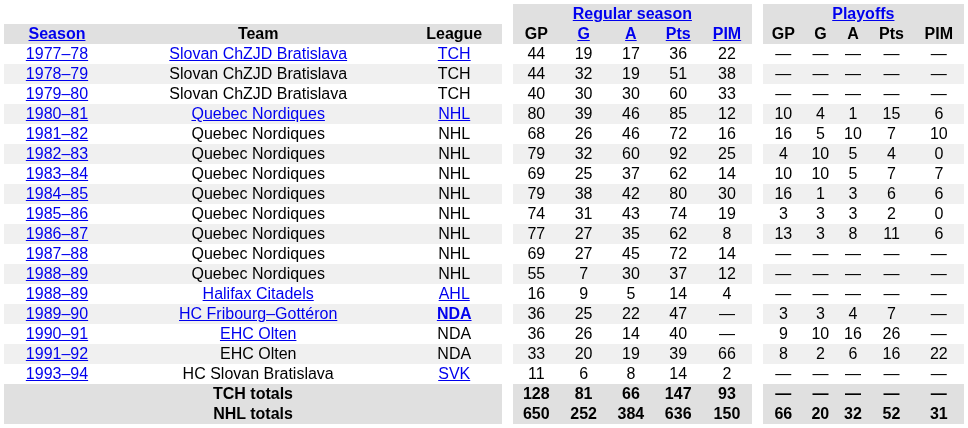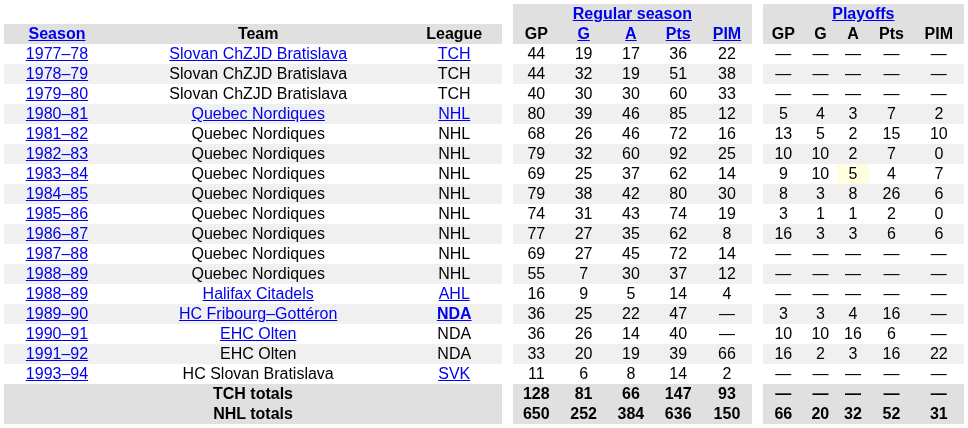1980–81 | Playoffs / GP: 10 -> 5
1980–81 | Playoffs / A: 1 -> 3
1980–81 | Playoffs / Pts: 15 -> 7
1980–81 | Playoffs / PIM: 6 -> 2
1981–82 | Playoffs / GP: 16 -> 13
1981–82 | Playoffs / A: 10 -> 2
1981–82 | Playoffs / Pts: 7 -> 15
1982–83 | Playoffs / GP: 4 -> 10
1982–83 | Playoffs / A: 5 -> 2
1982–83 | Playoffs / Pts: 4 -> 7
1983–84 | Playoffs / GP: 10 -> 9
1983–84 | Playoffs / A: no background -> lightyellow background
1983–84 | Playoffs / Pts: 7 -> 4
1984–85 | Playoffs / GP: 16 -> 8
1984–85 | Playoffs / G: 1 -> 3
1984–85 | Playoffs / A: 3 -> 8
1984–85 | Playoffs / Pts: 6 -> 26
1985–86 | Playoffs / G: 3 -> 1
1985–86 | Playoffs / A: 3 -> 1
1986–87 | Playoffs / GP: 13 -> 16
1986–87 | Playoffs / A: 8 -> 3
1986–87 | Playoffs / Pts: 11 -> 6
1989–90 | Playoffs / Pts: 7 -> 16
1990–91 | Playoffs / GP: 9 -> 10
1990–91 | Playoffs / Pts: 26 -> 6
1991–92 | Playoffs / GP: 8 -> 16
1991–92 | Playoffs / A: 6 -> 3
